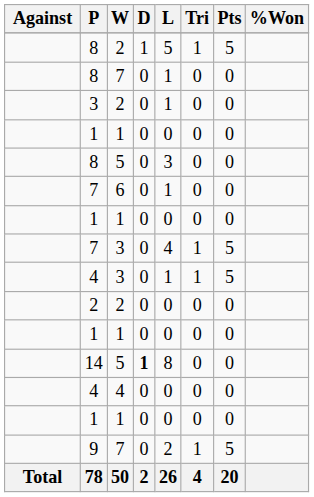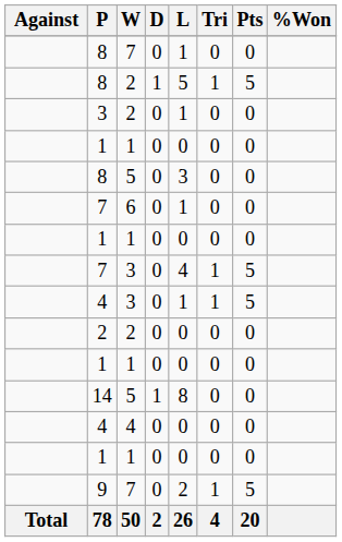rows swapped: 8 / 7 <-> 8 / 2
14 | D: bold -> normal
